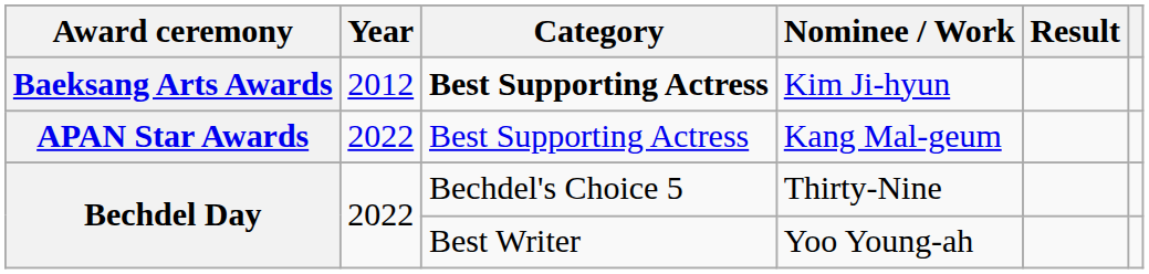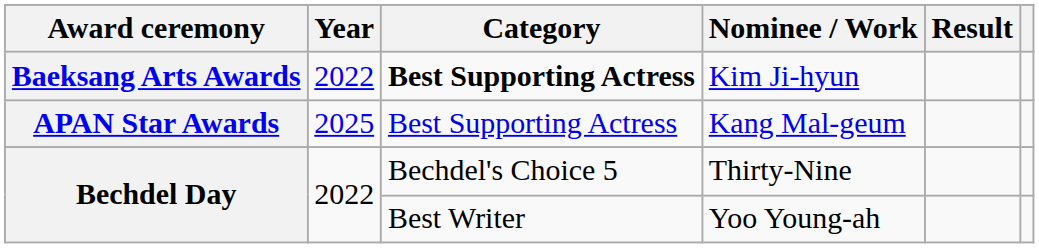Kim Ji-hyun | Year: 2012 -> 2022
Kang Mal-geum | Year: 2022 -> 2025
